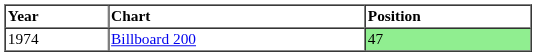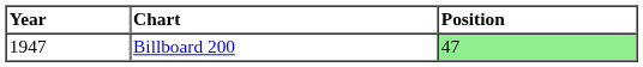Billboard 200 | Year: 1974 -> 1947
